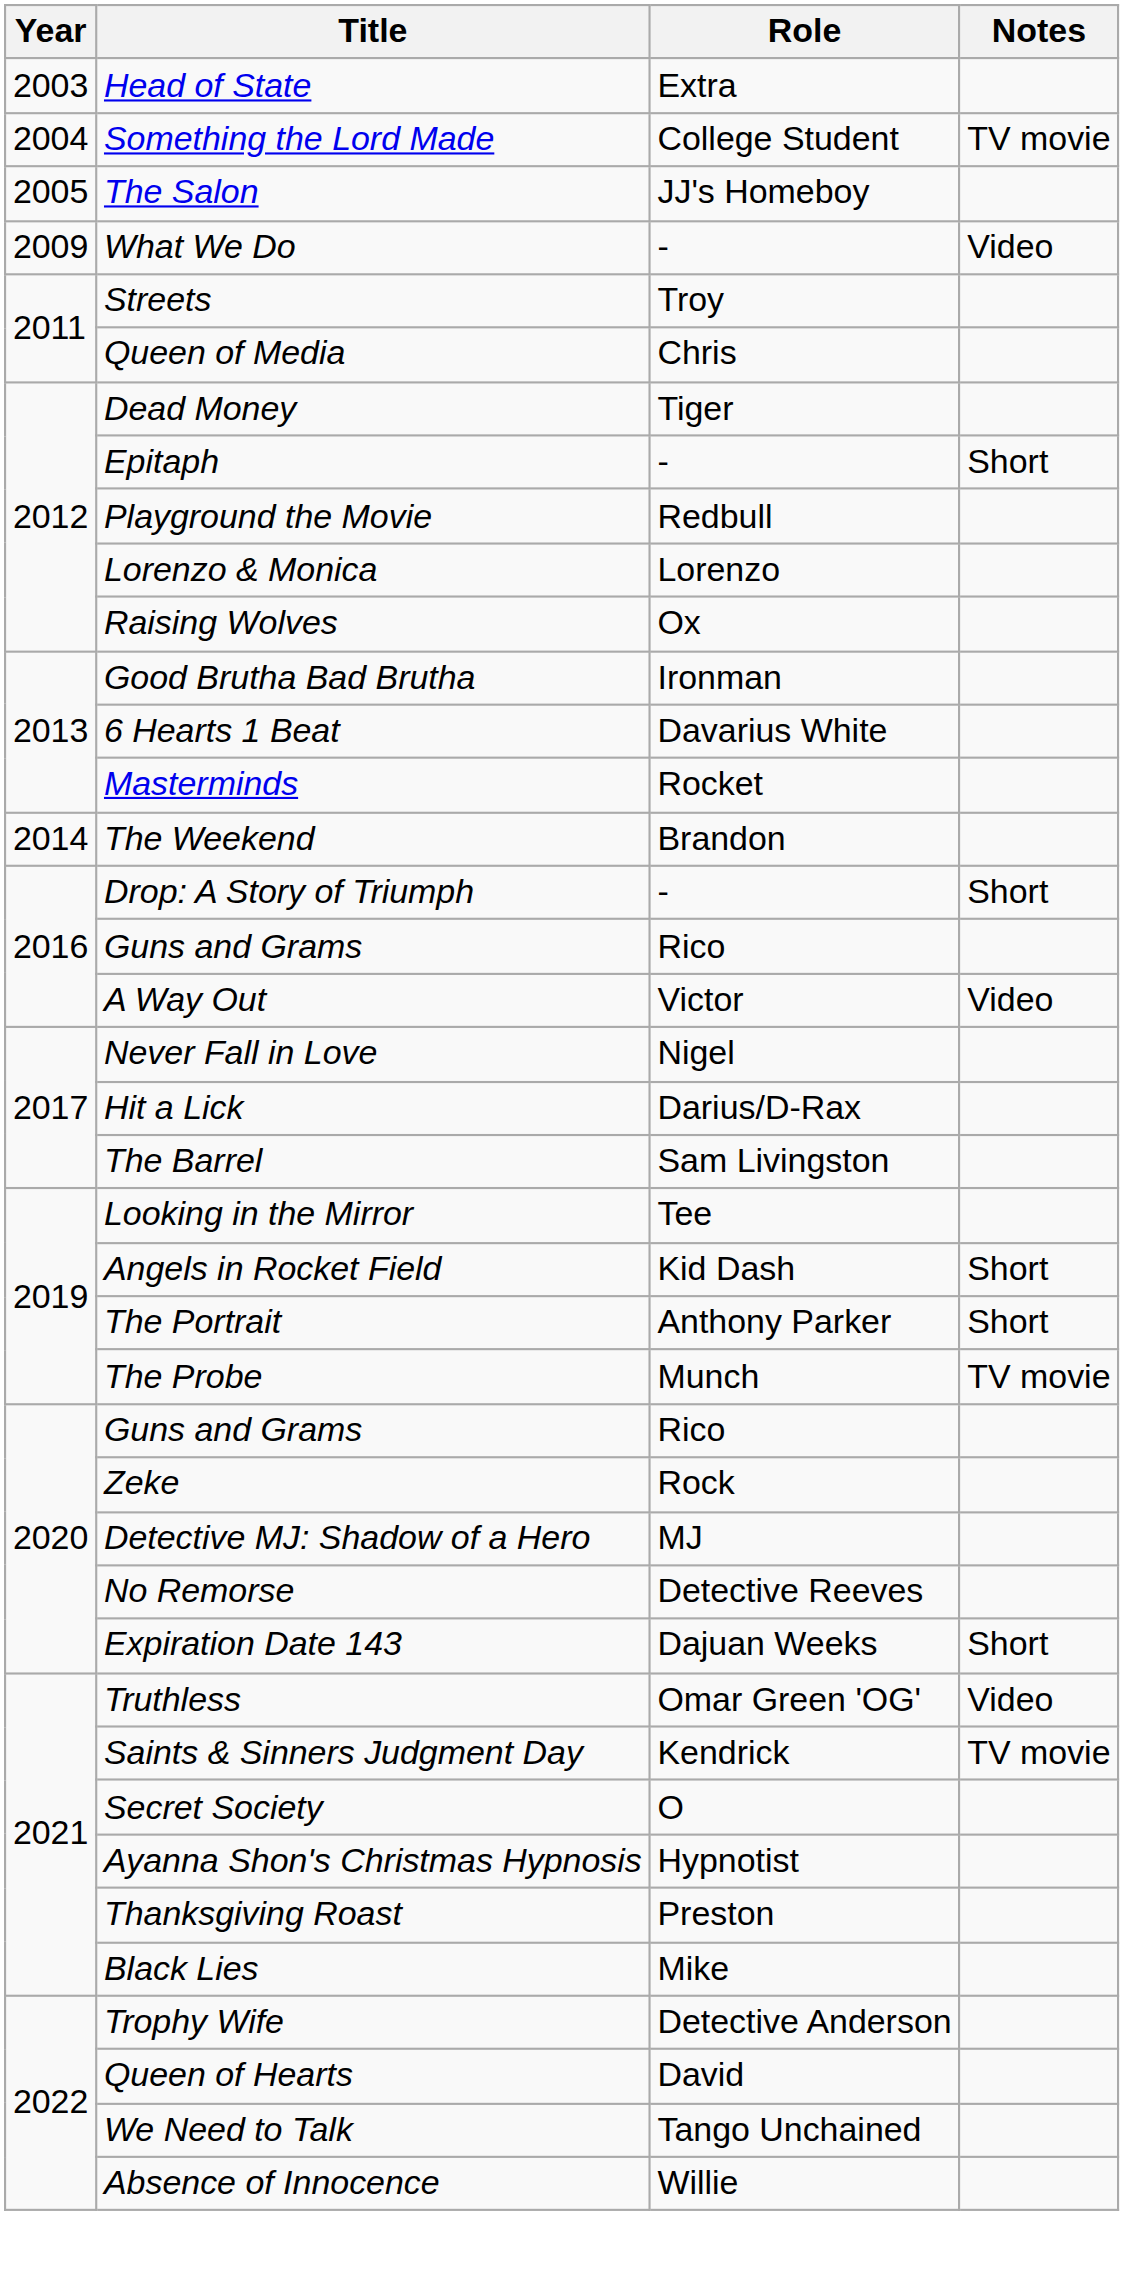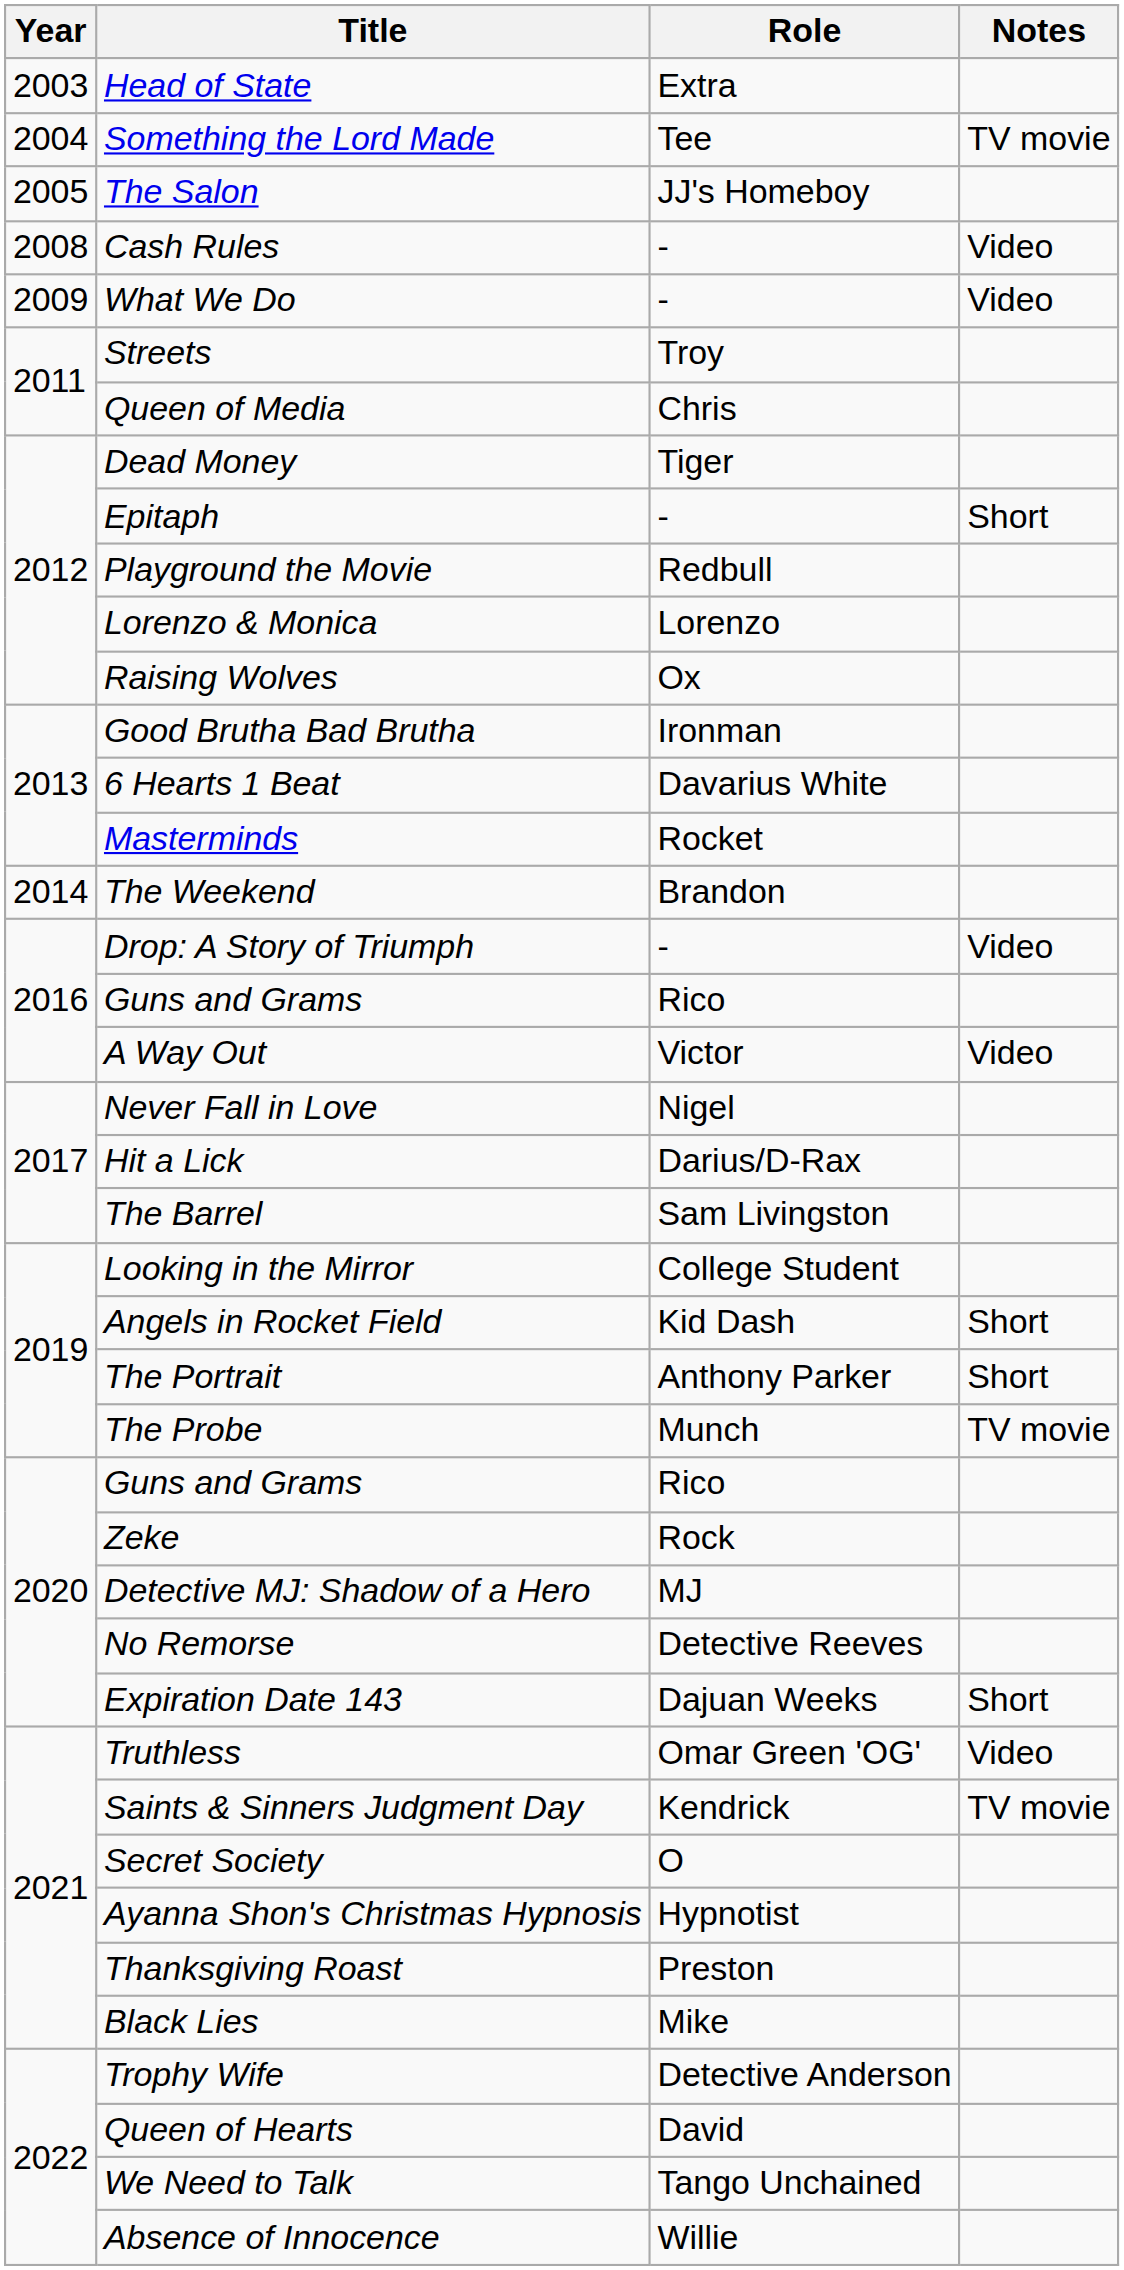Something the Lord Made | Role: College Student -> Tee
+ row: 2008 | Cash Rules | - | Video
Drop: A Story of Triumph | Notes: Short -> Video
Looking in the Mirror | Role: Tee -> College Student
